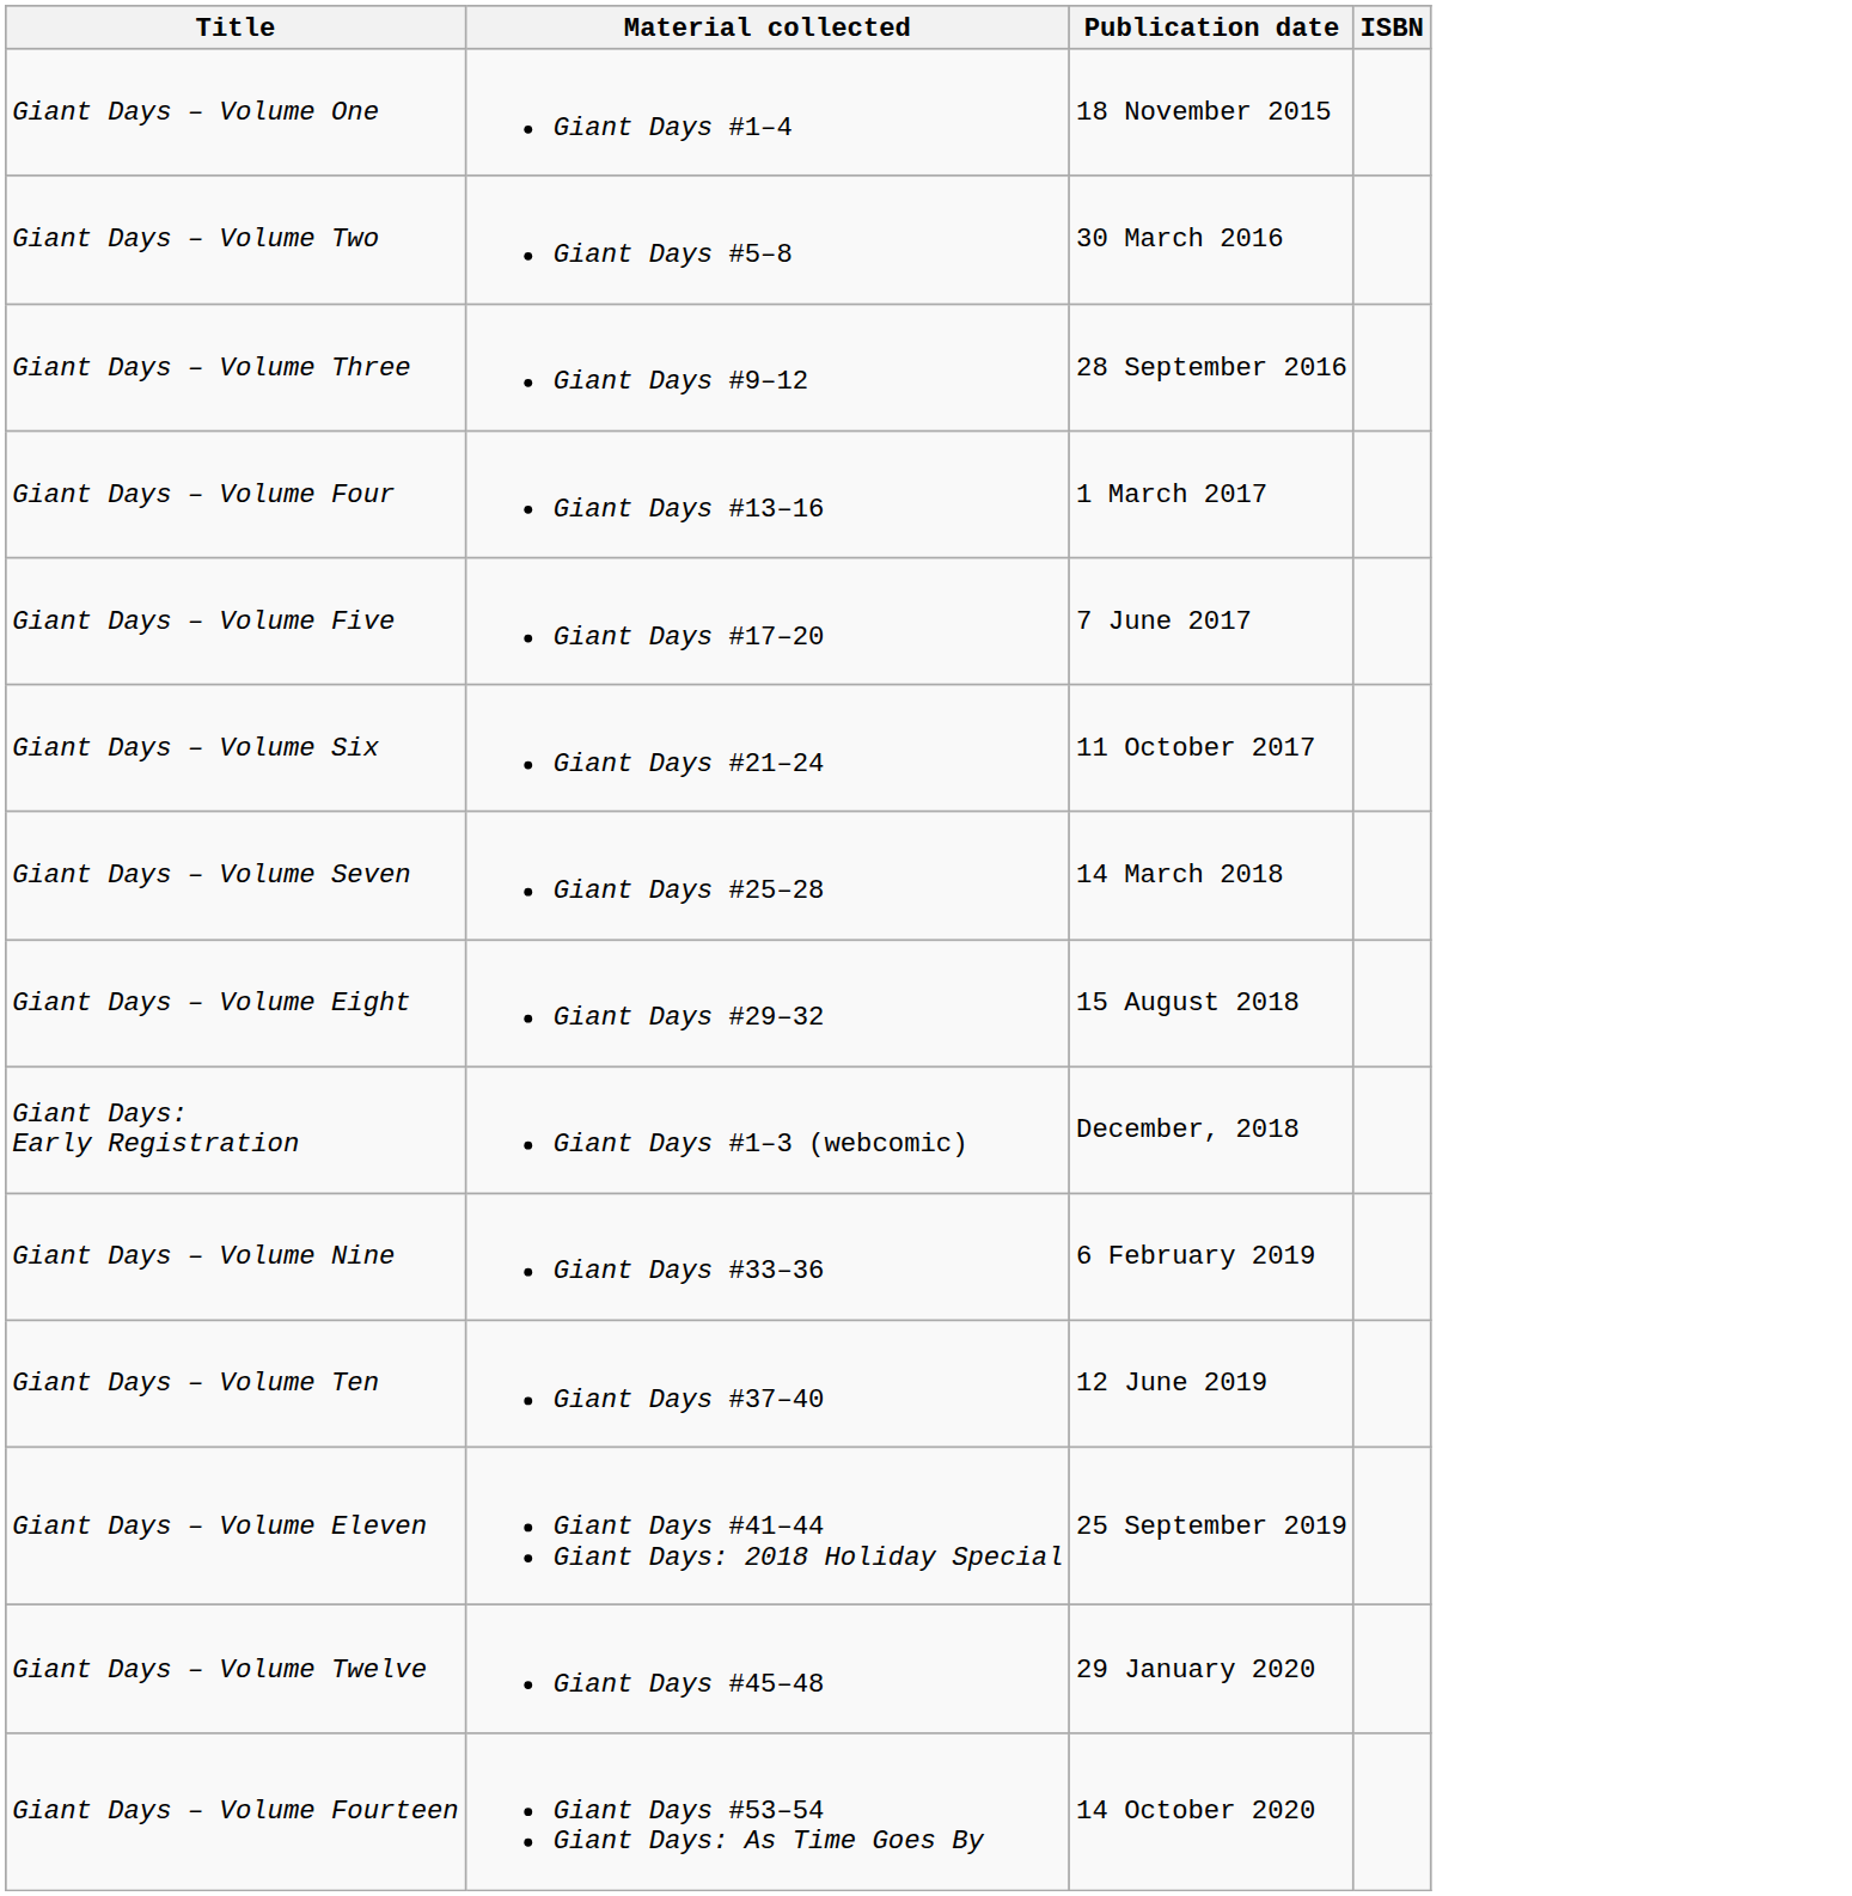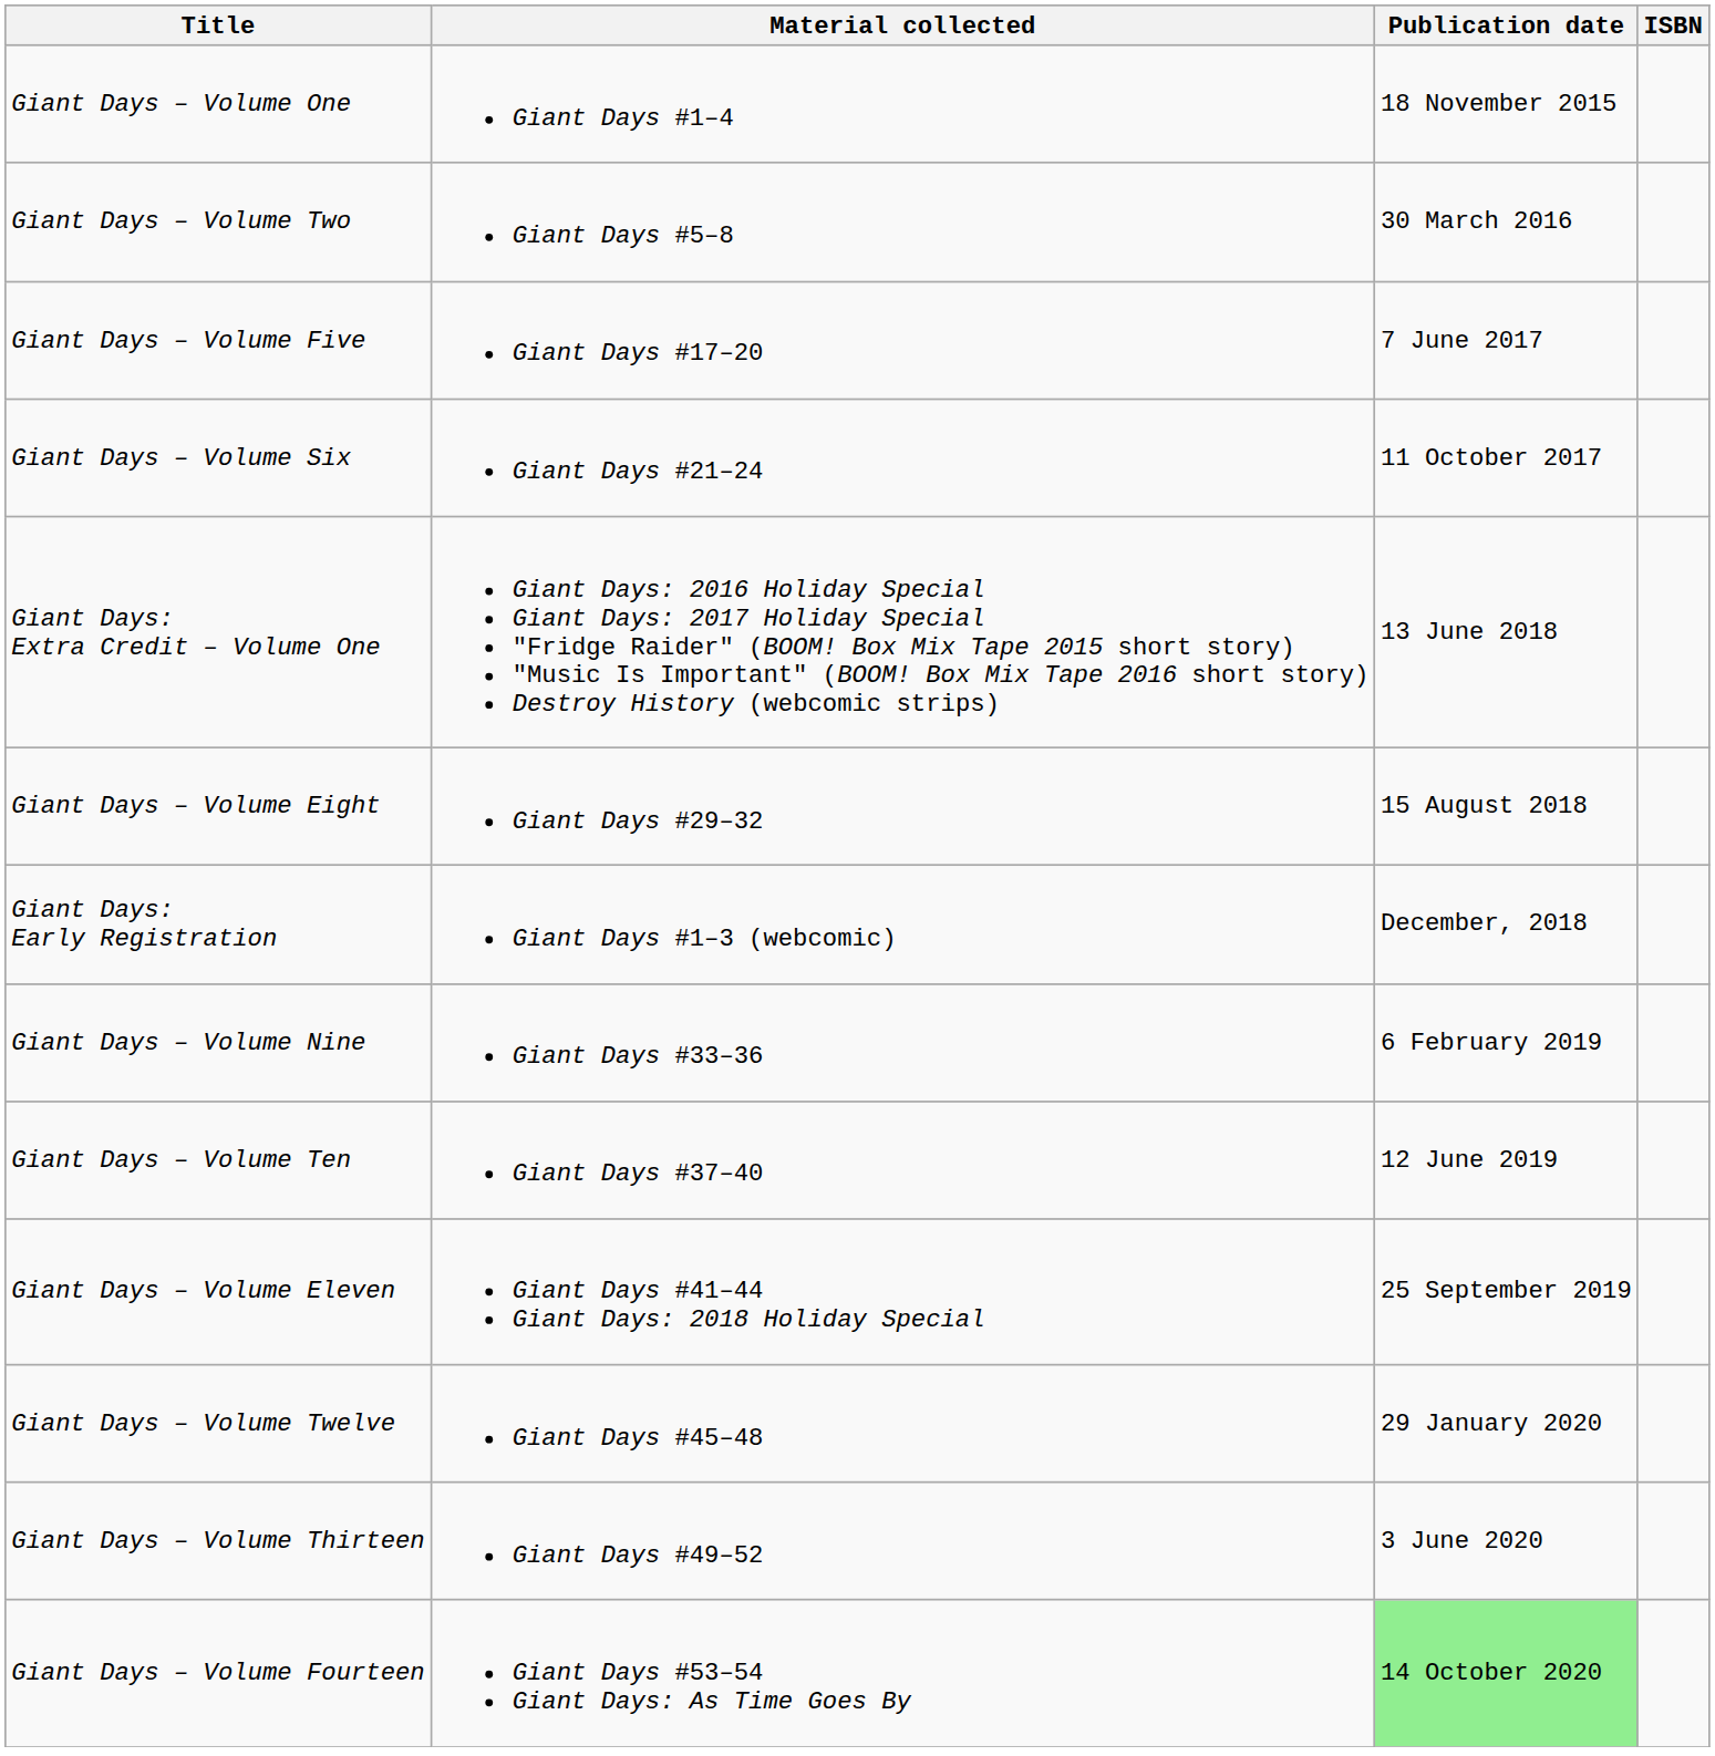- row: Giant Days – Volume Three | Giant Days #9–12 | 28 September 2016
- row: Giant Days – Volume Four | Giant Days #13–16 | 1 March 2017
- row: Giant Days – Volume Seven | Giant Days #25–28 | 14 March 2018
+ row: Giant Days: Extra Credit – Volume One | Giant Days: 2016 Holiday Special Giant Days: 2017 Holiday Special "Fridge Raider" (BOOM! Box Mix Tape 2015 short story) "Music Is Important" (BOOM! Box Mix Tape 2016 short story) Destroy History (webcomic strips) | 13 June 2018
+ row: Giant Days – Volume Thirteen | Giant Days #49–52 | 3 June 2020
Giant Days – Volume Fourteen | Publication date: no background -> lightgreen background
